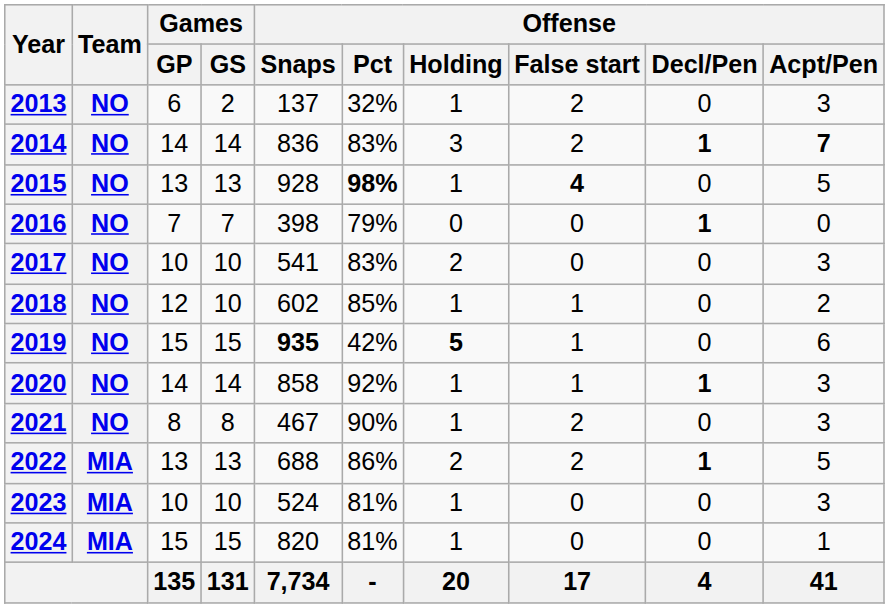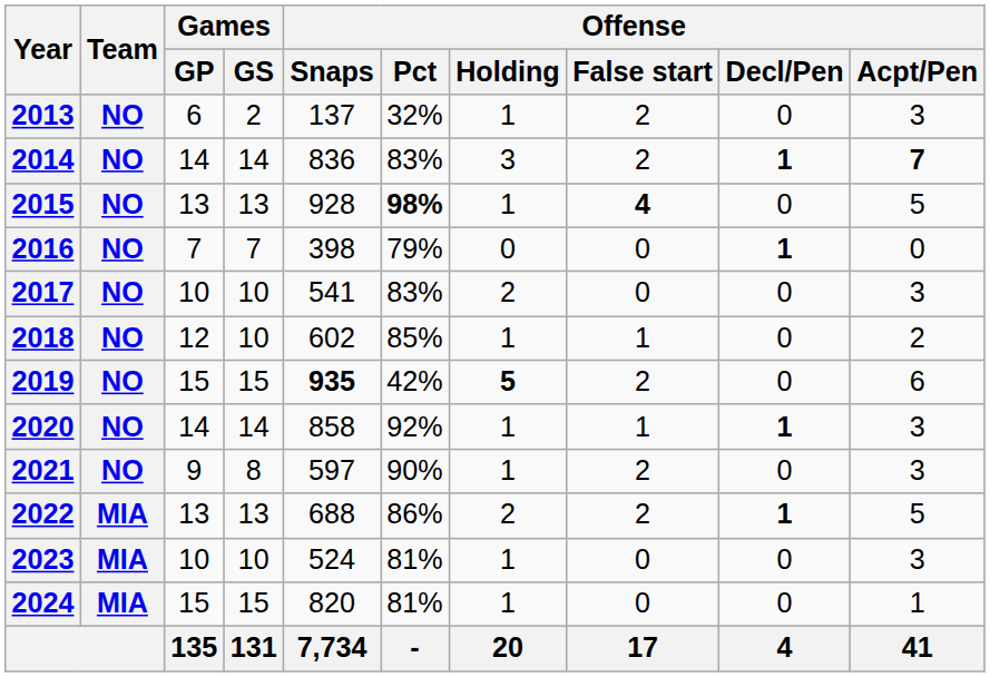2019 | Offense / False start: 1 -> 2
2021 | Games / GP: 8 -> 9
2021 | Offense / Snaps: 467 -> 597
